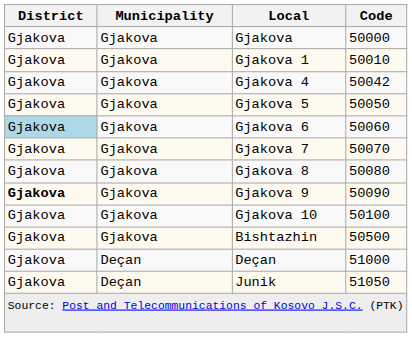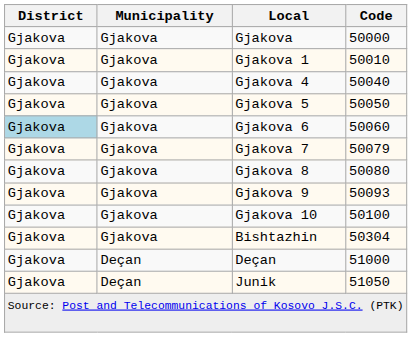Gjakova 4 | Code: 50042 -> 50040
Gjakova 7 | Code: 50070 -> 50079
Gjakova 9 | District: bold -> normal
Gjakova 9 | Code: 50090 -> 50093
Bishtazhin | Code: 50500 -> 50304
